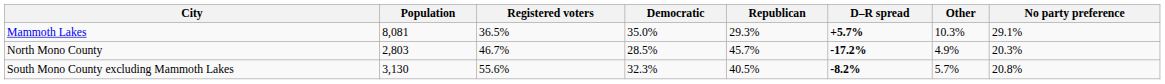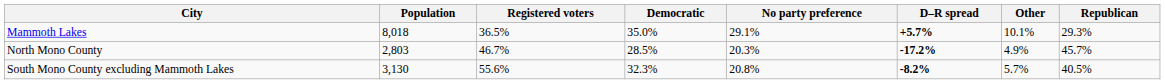columns swapped: Republican <-> No party preference
Mammoth Lakes | Population: 8,081 -> 8,018
Mammoth Lakes | Other: 10.3% -> 10.1%
